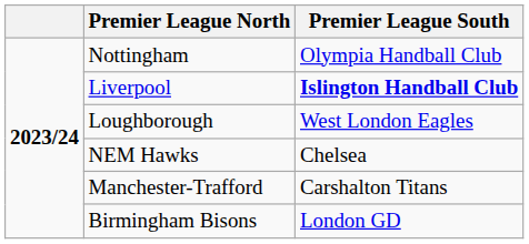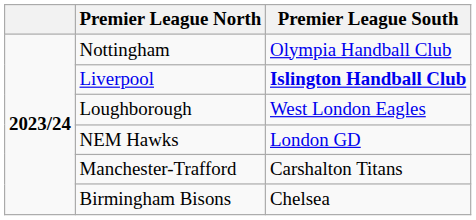NEM Hawks | Premier League South: Chelsea -> London GD
Birmingham Bisons | Premier League South: London GD -> Chelsea
